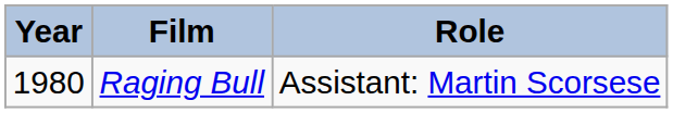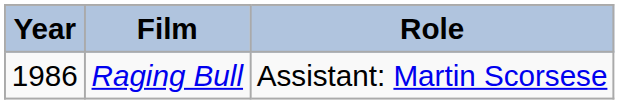Raging Bull | Year: 1980 -> 1986
